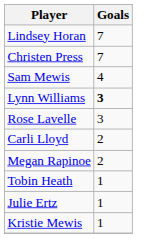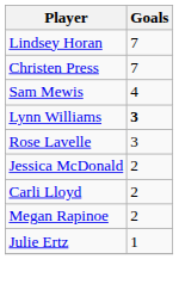+ row: Jessica McDonald | 2
- row: Tobin Heath | 1
- row: Kristie Mewis | 1
